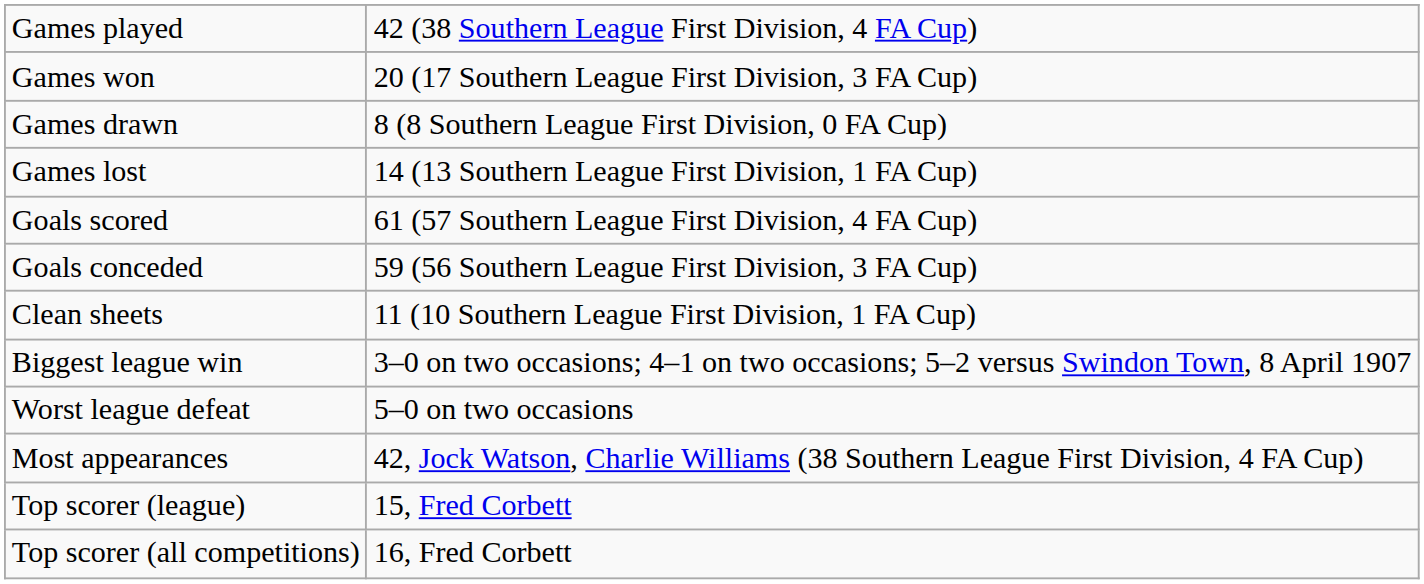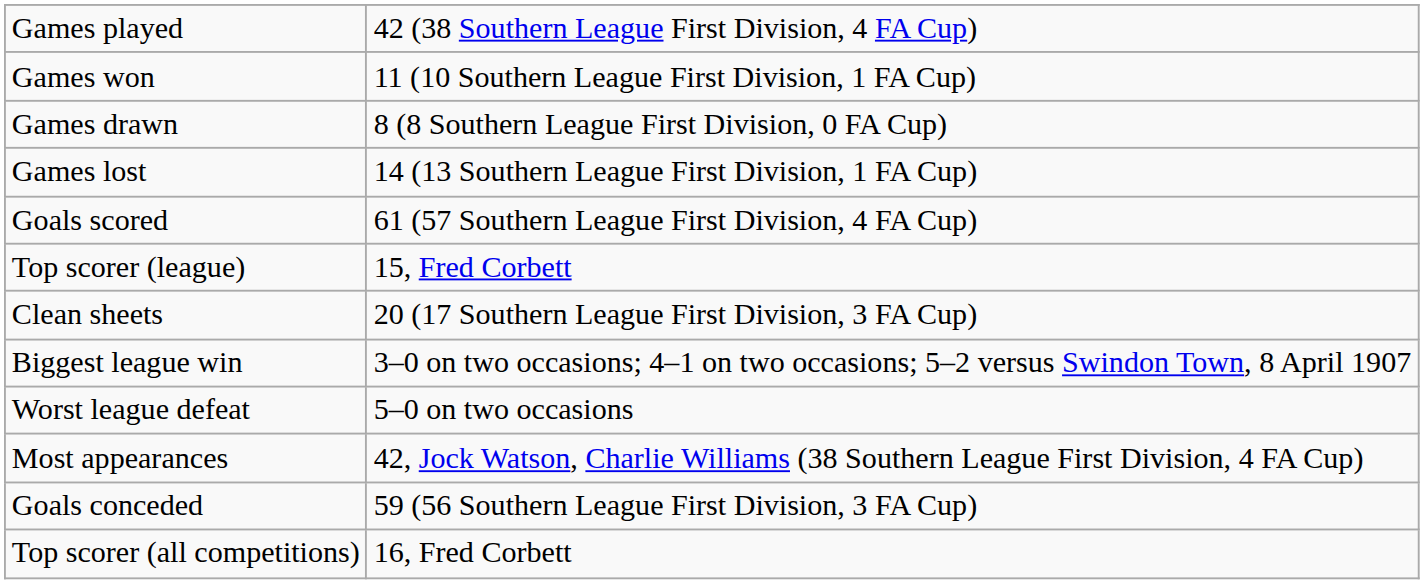Games won | column 2: 20 (17 Southern League First Division, 3 FA Cup) -> 11 (10 Southern League First Division, 1 FA Cup)
rows swapped: Goals conceded <-> Top scorer (league)
Clean sheets | column 2: 11 (10 Southern League First Division, 1 FA Cup) -> 20 (17 Southern League First Division, 3 FA Cup)
